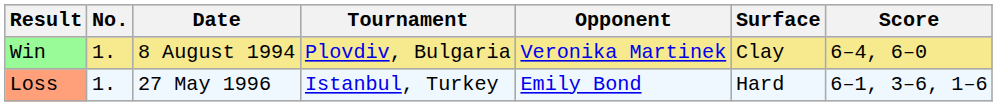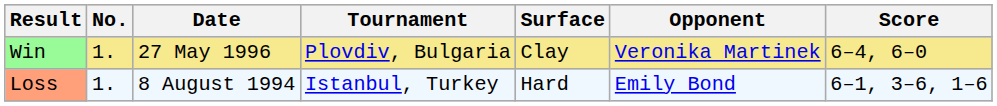columns swapped: Surface <-> Opponent
Win | Date: 8 August 1994 -> 27 May 1996
Loss | Date: 27 May 1996 -> 8 August 1994
